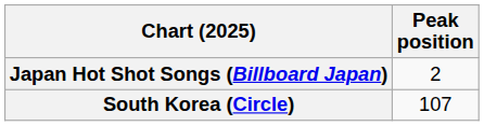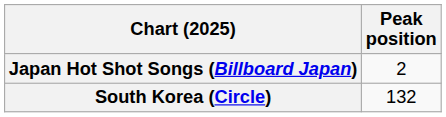South Korea (Circle) | Peak position: 107 -> 132
